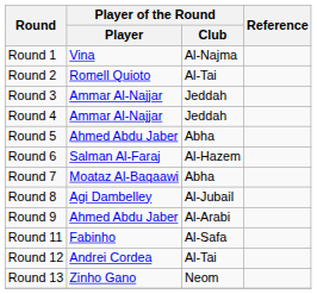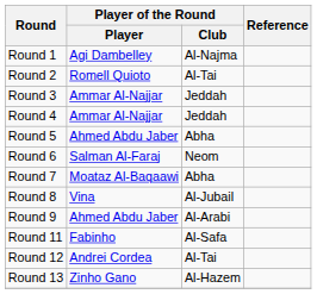Round 1 | Player of the Round / Player: Vina -> Agi Dambelley
Round 6 | Player of the Round / Club: Al-Hazem -> Neom
Round 8 | Player of the Round / Player: Agi Dambelley -> Vina
Round 13 | Player of the Round / Club: Neom -> Al-Hazem
